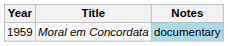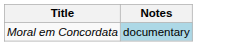- column: Year | 1959
